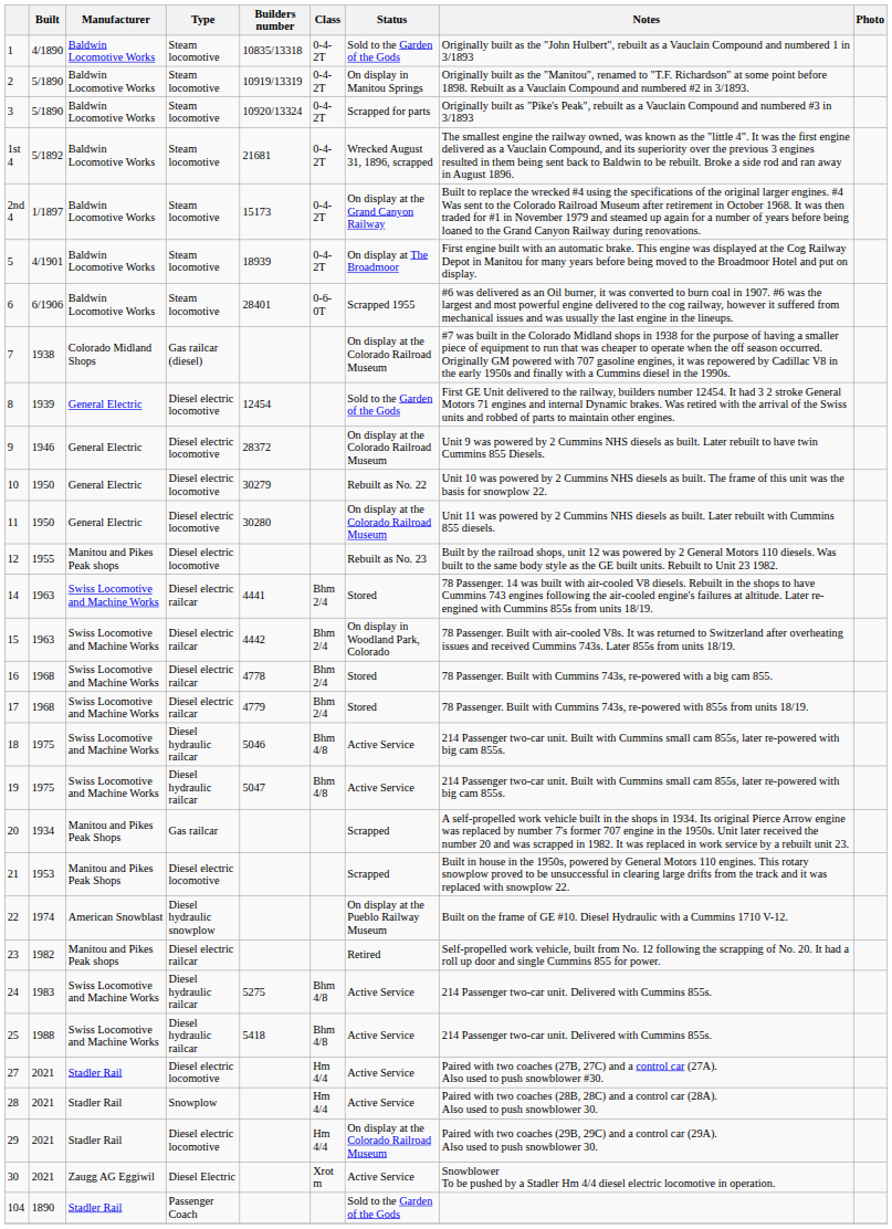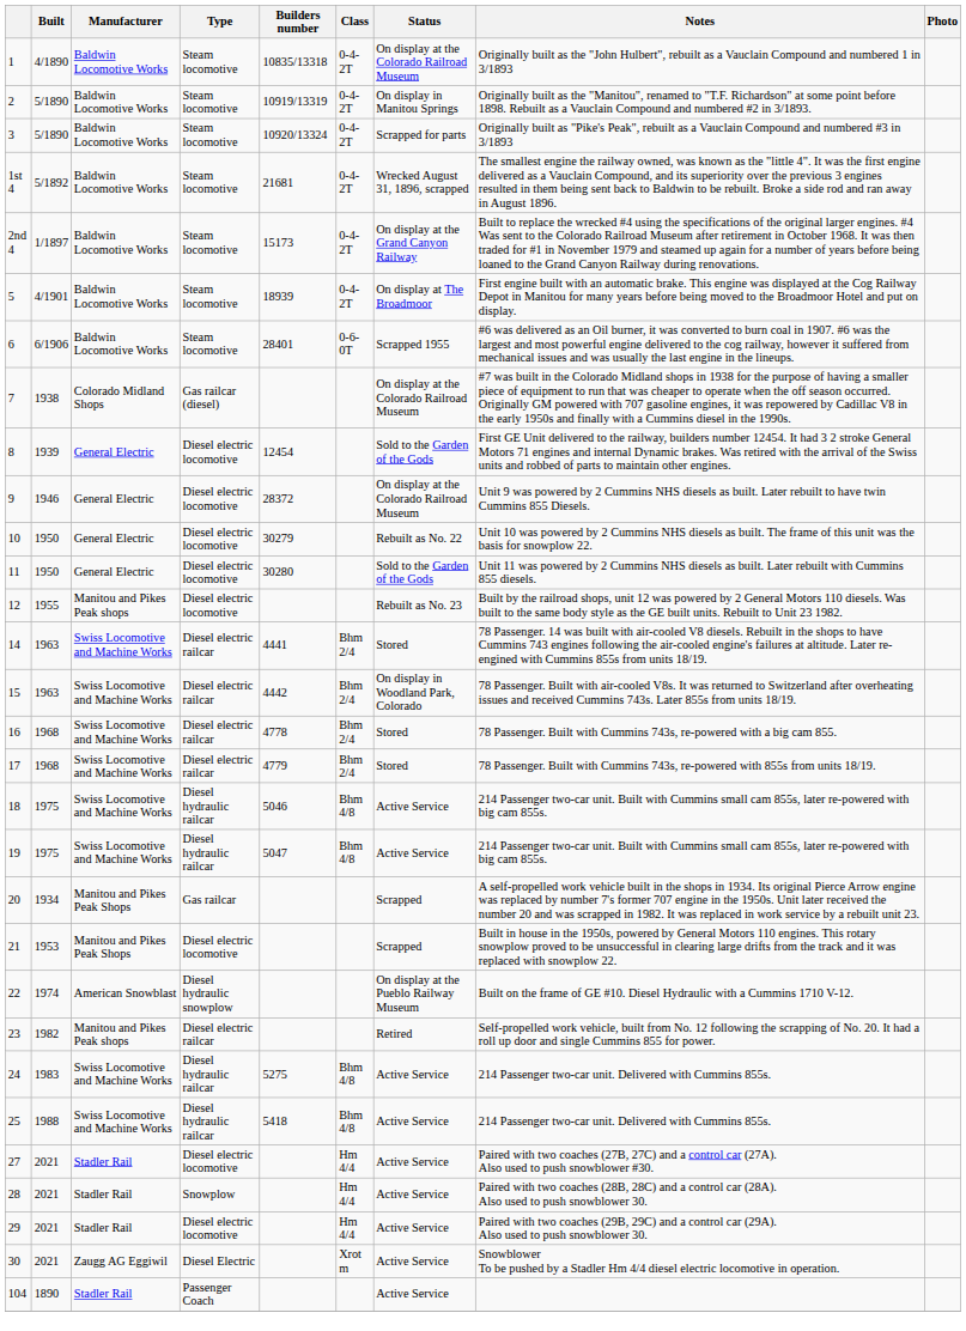1 | Status: Sold to the Garden of the Gods -> On display at the Colorado Railroad Museum
11 | Status: On display at the Colorado Railroad Museum -> Sold to the Garden of the Gods
29 | Status: On display at the Colorado Railroad Museum -> Active Service
104 | Status: Sold to the Garden of the Gods -> Active Service
